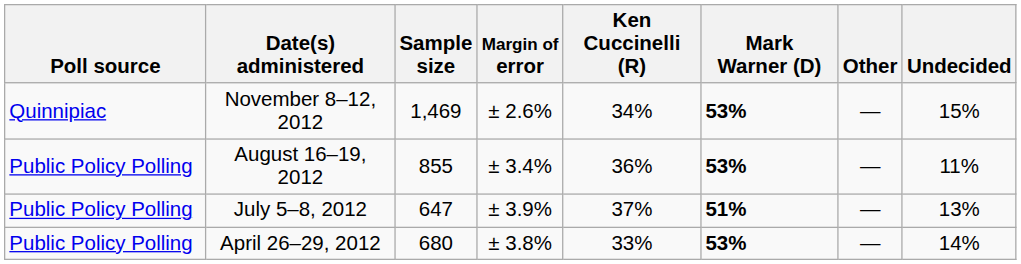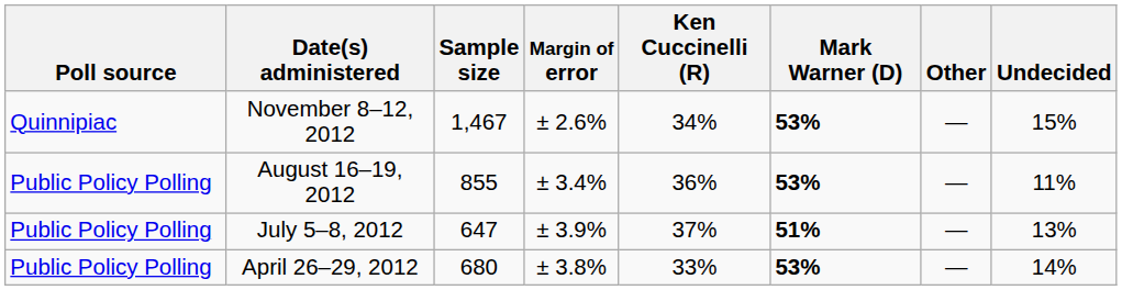November 8–12, 2012 | Sample size: 1,469 -> 1,467
